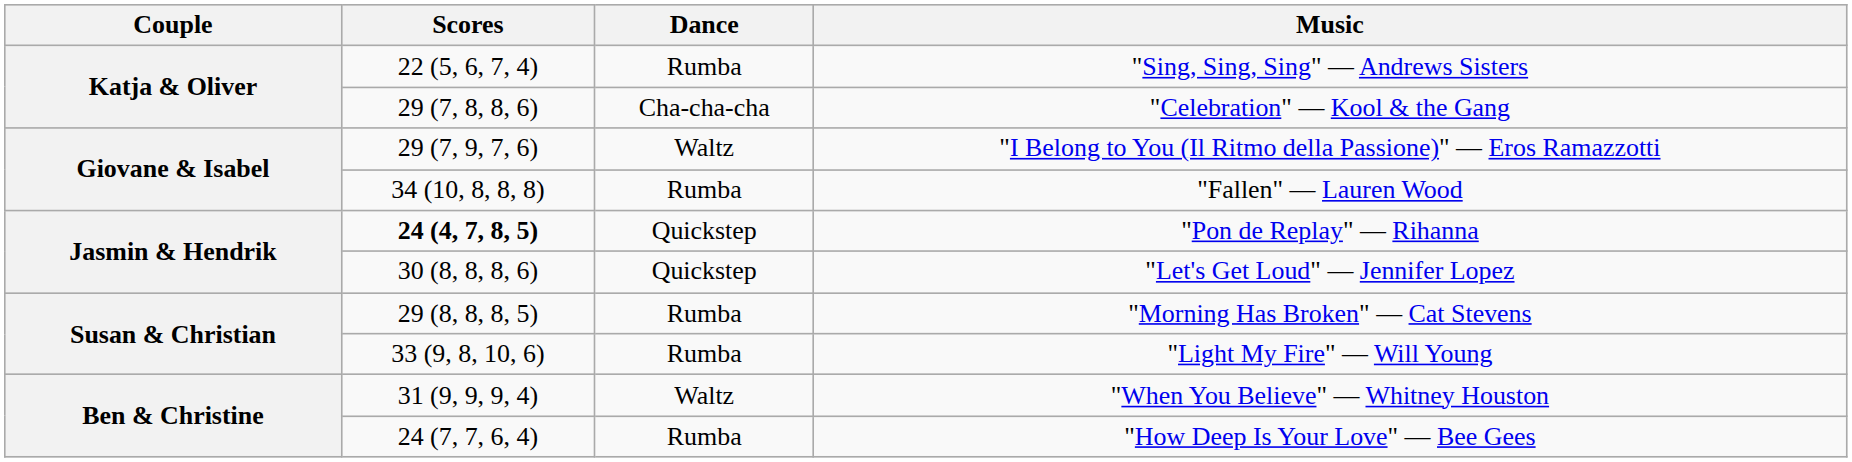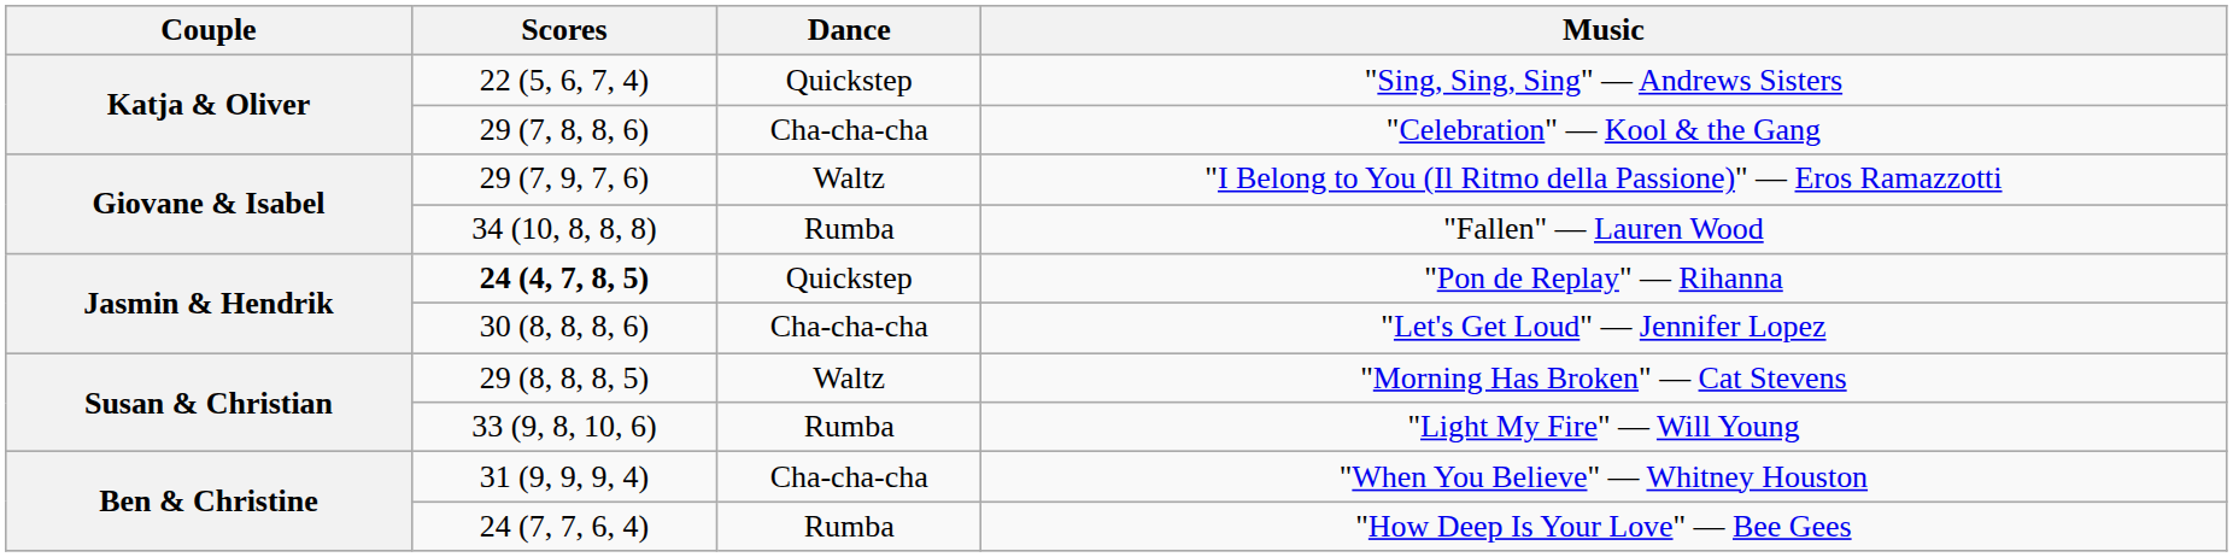"Sing, Sing, Sing" — Andrews Sisters | Dance: Rumba -> Quickstep
"Let's Get Loud" — Jennifer Lopez | Dance: Quickstep -> Cha-cha-cha
"Morning Has Broken" — Cat Stevens | Dance: Rumba -> Waltz
"When You Believe" — Whitney Houston | Dance: Waltz -> Cha-cha-cha
